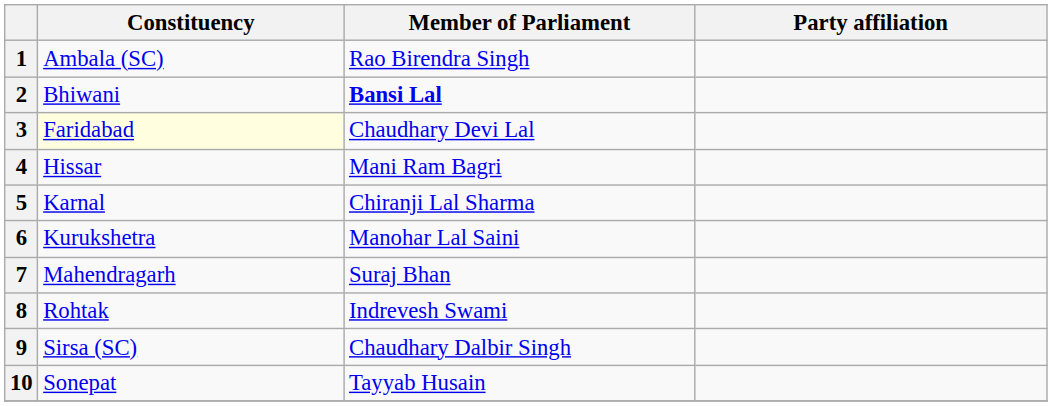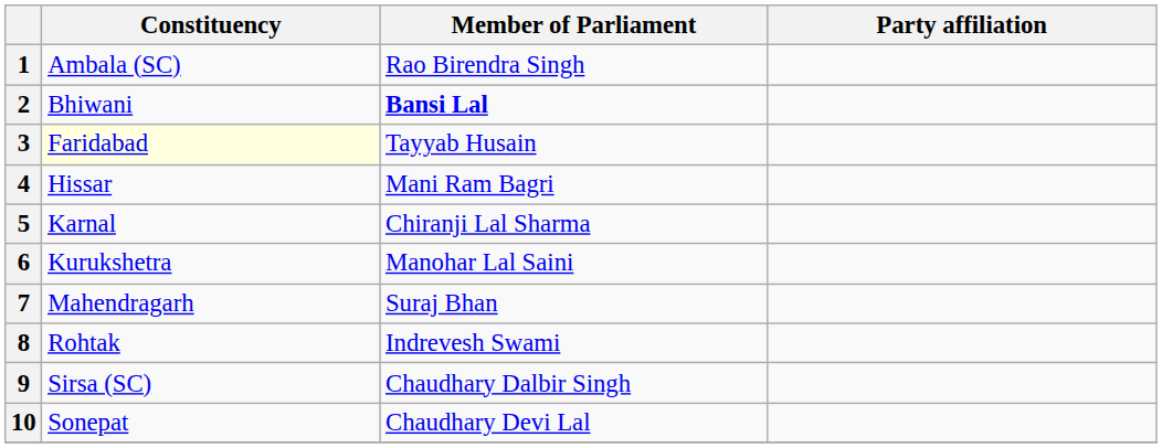3 | Member of Parliament: Chaudhary Devi Lal -> Tayyab Husain
10 | Member of Parliament: Tayyab Husain -> Chaudhary Devi Lal
